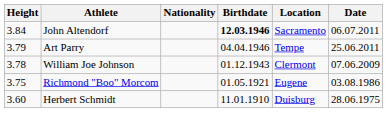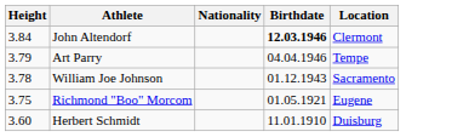- column: Date | 06.07.2011 | 25.06.2011 | 07.06.2009 | 03.08.1986 | 28.06.1975
John Altendorf | Location: Sacramento -> Clermont
William Joe Johnson | Location: Clermont -> Sacramento
